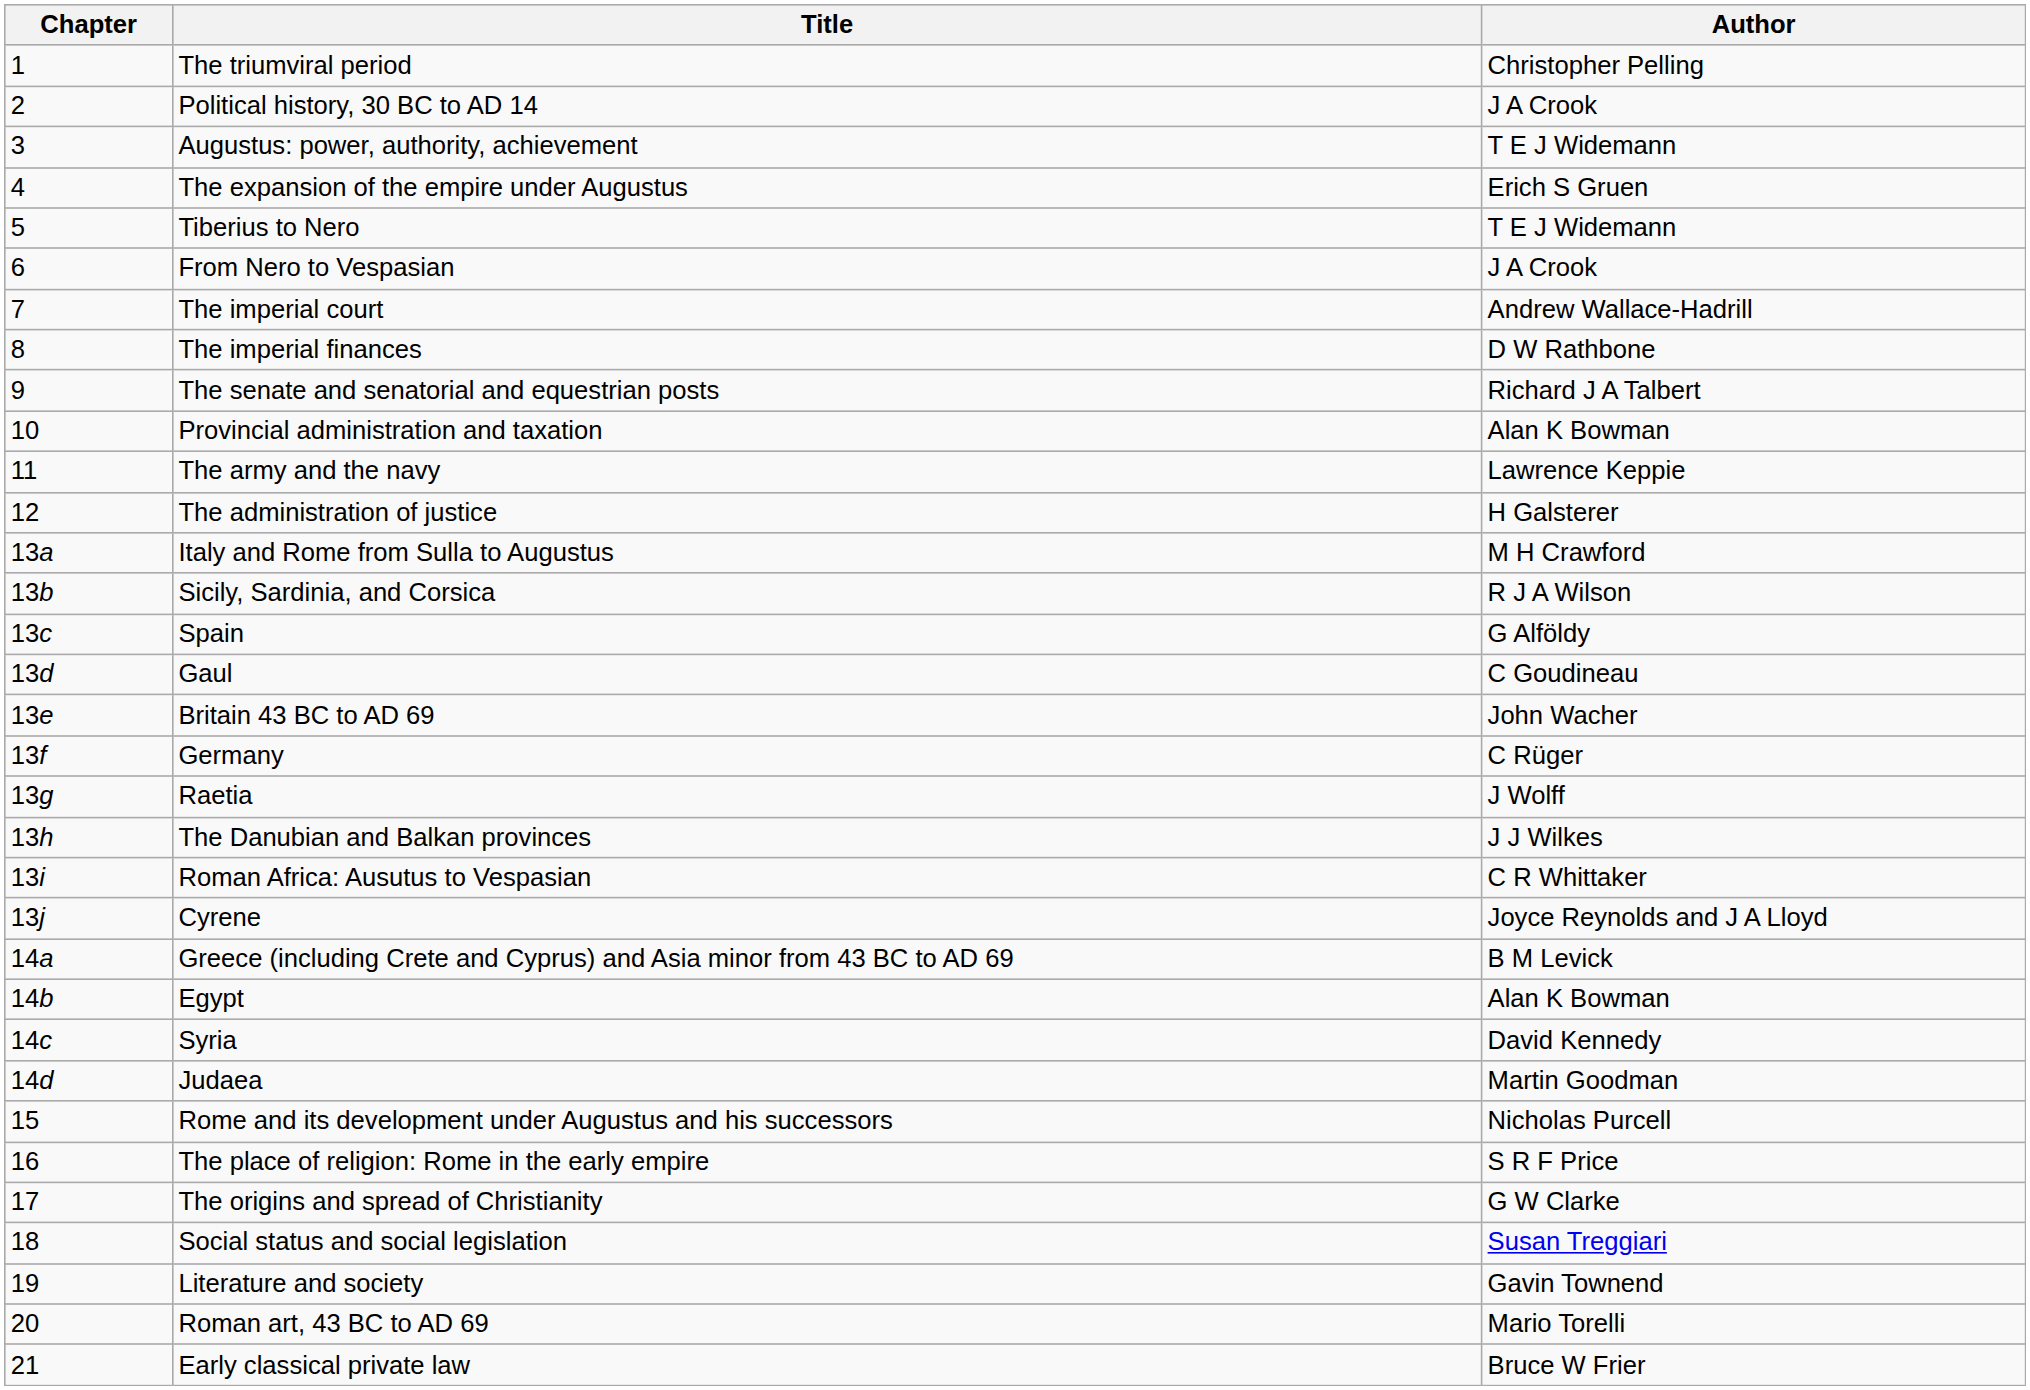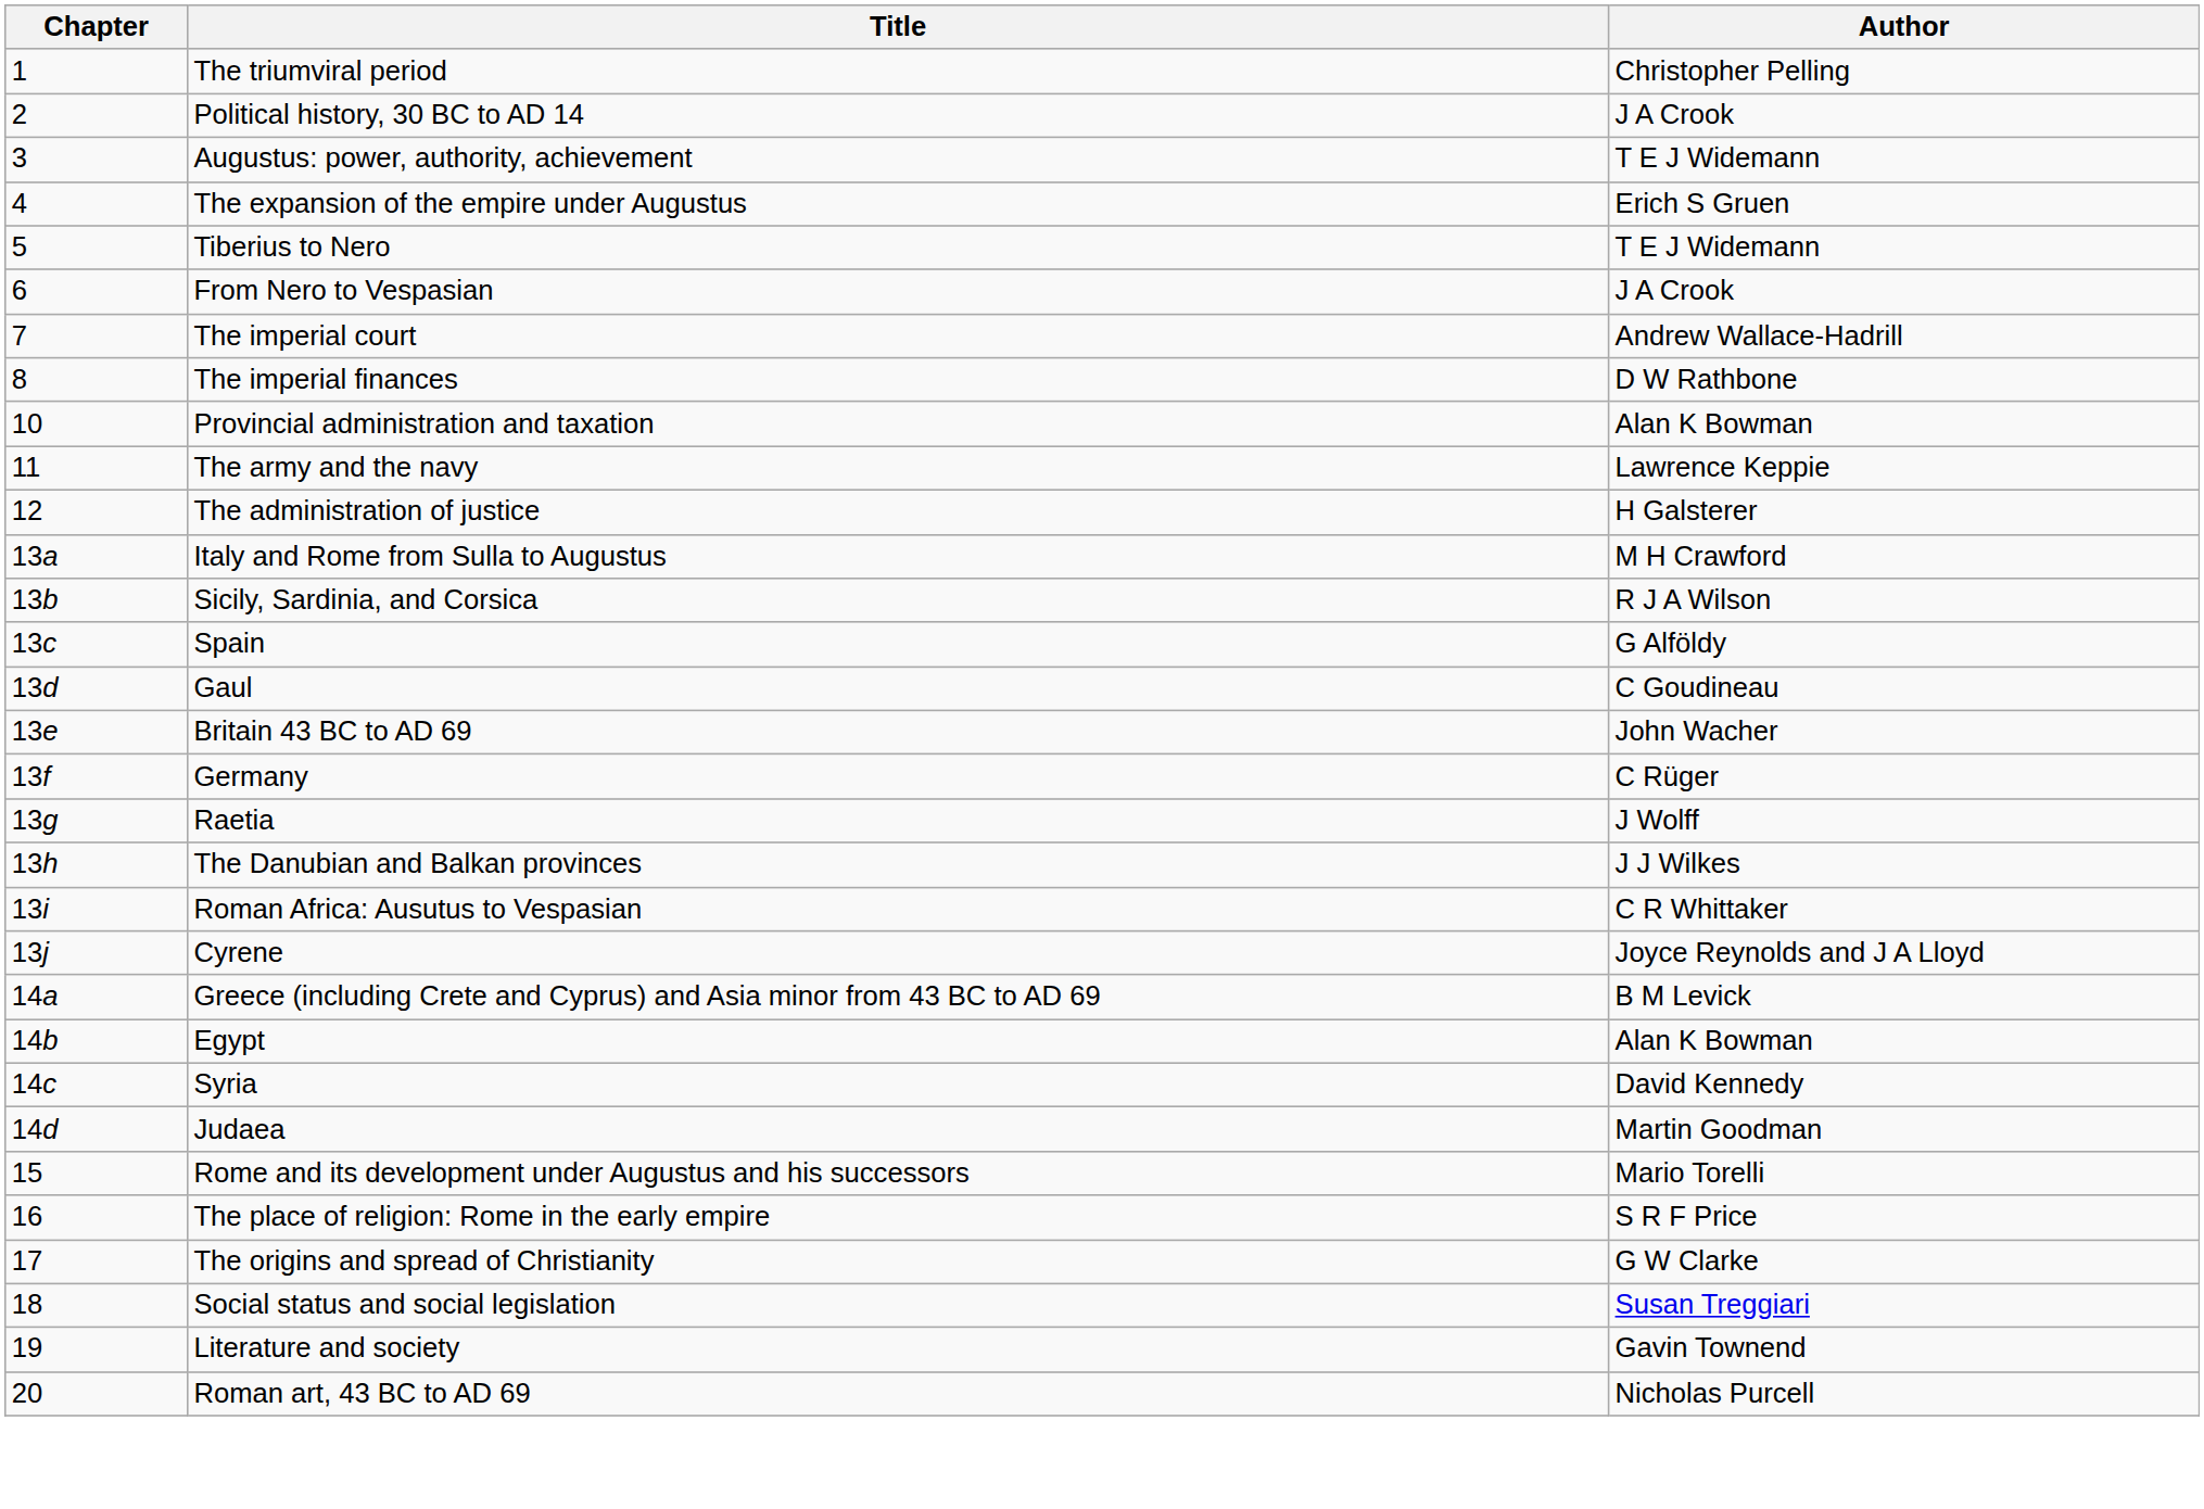- row: 9 | The senate and senatorial and equestrian posts | Richard J A Talbert
Rome and its development under Augustus and his successors | Author: Nicholas Purcell -> Mario Torelli
Roman art, 43 BC to AD 69 | Author: Mario Torelli -> Nicholas Purcell
- row: 21 | Early classical private law | Bruce W Frier
